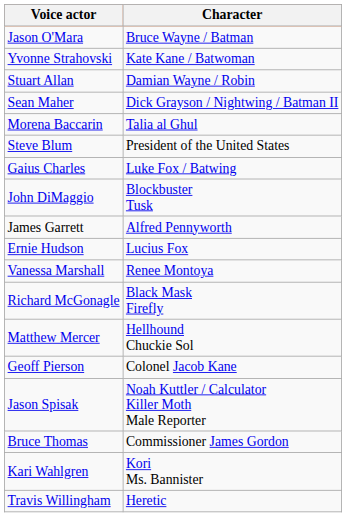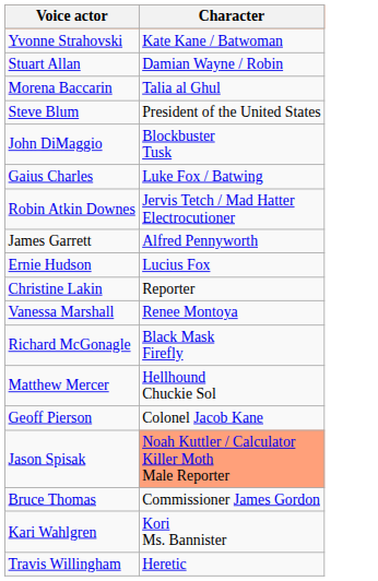- row: Jason O'Mara | Bruce Wayne / Batman
- row: Sean Maher | Dick Grayson / Nightwing / Batman II
rows swapped: Gaius Charles <-> John DiMaggio
+ row: Robin Atkin Downes | Jervis Tetch / Mad Hatter Electrocutioner
+ row: Christine Lakin | Reporter
Jason Spisak | Character: no background -> lightsalmon background
